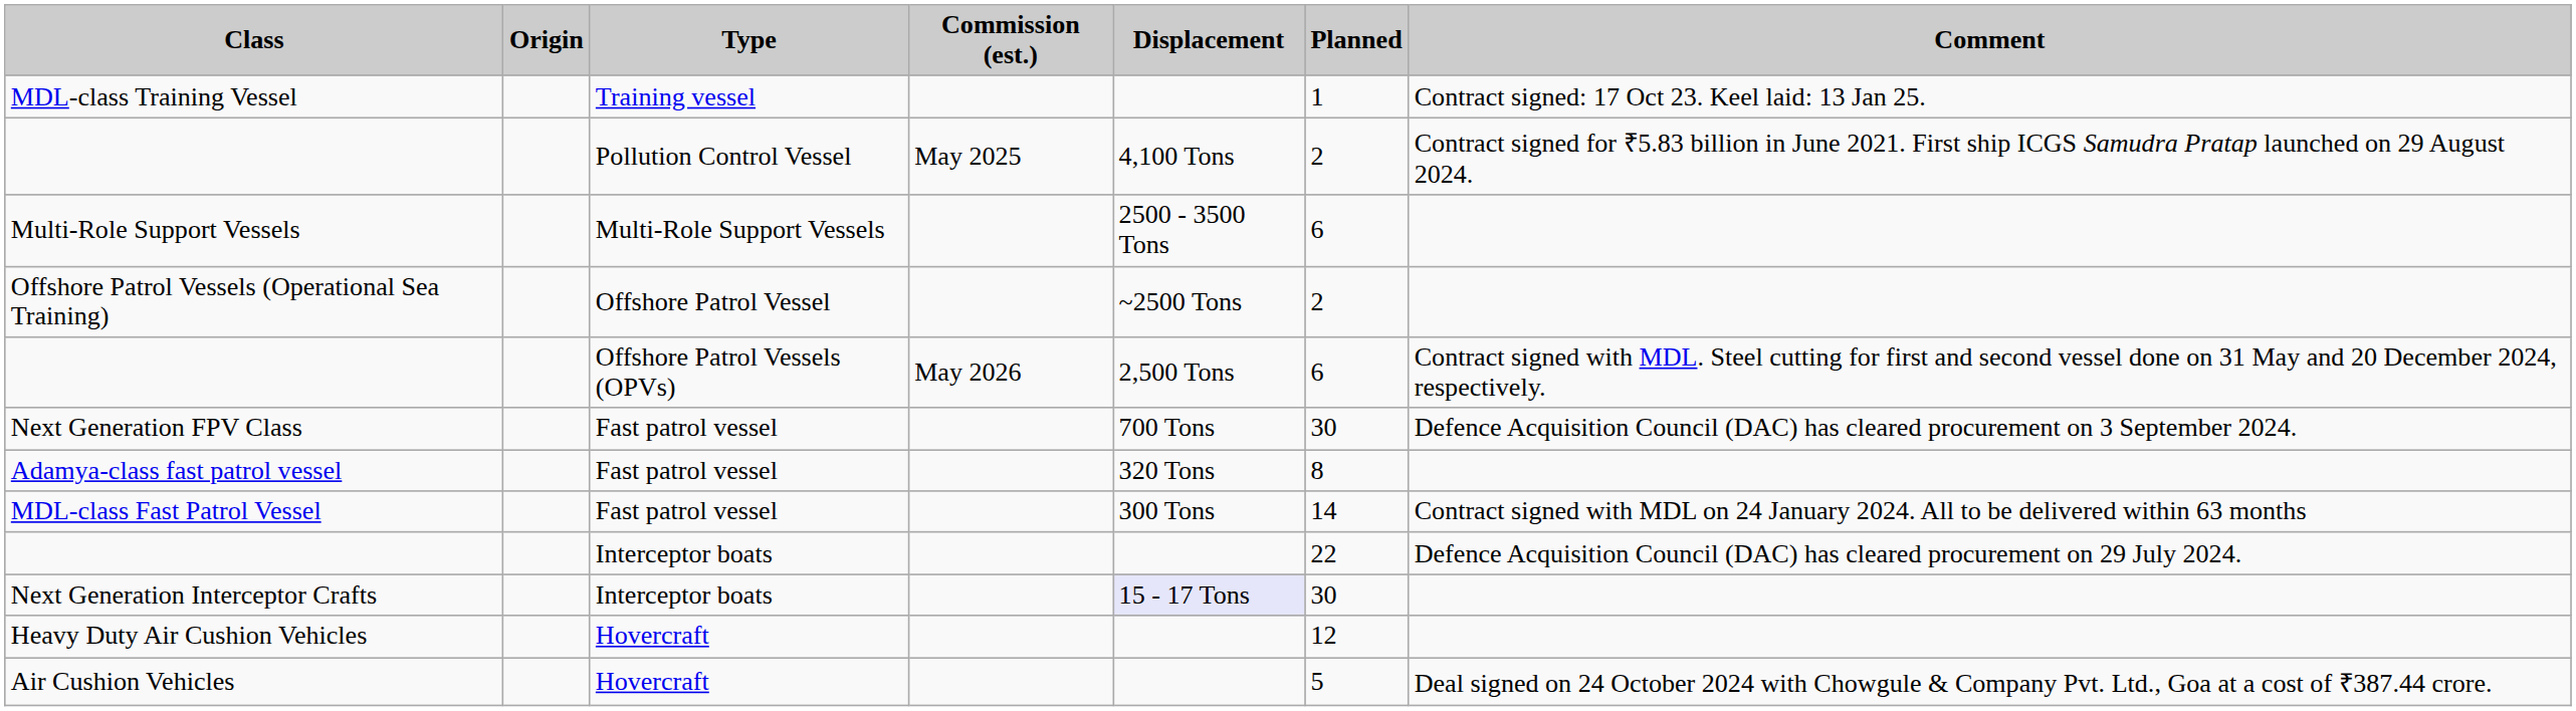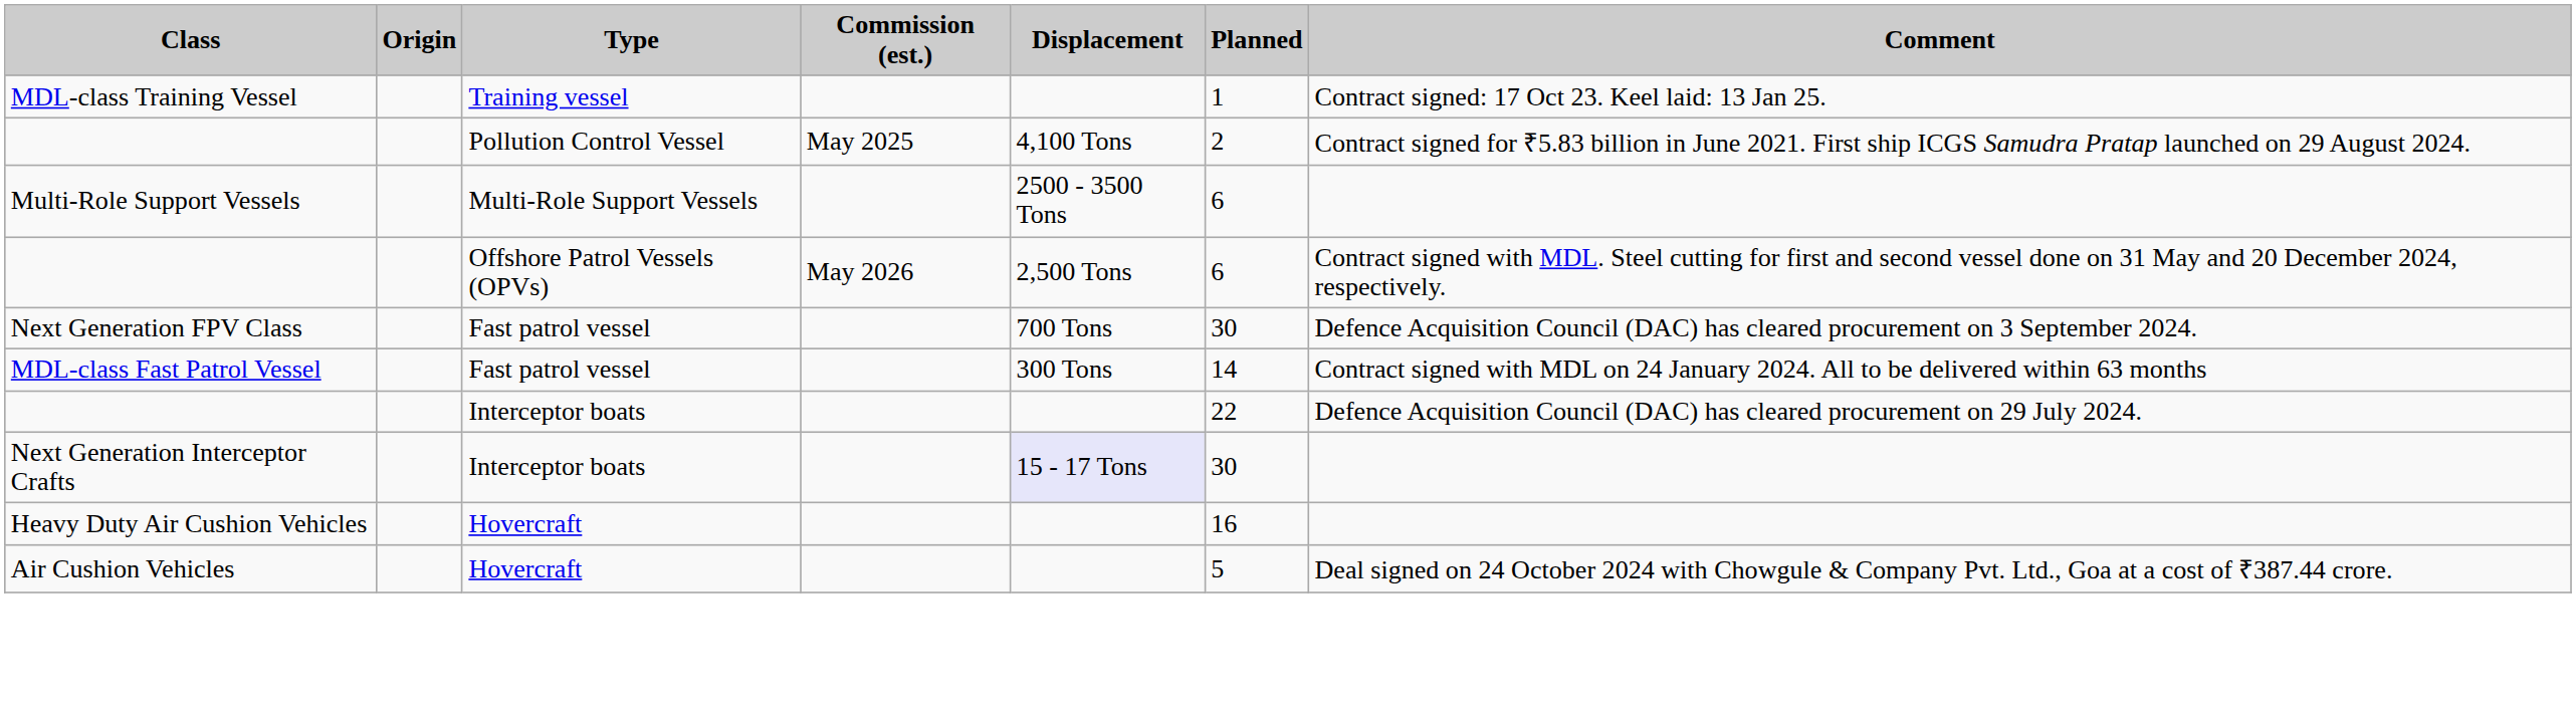- row: Offshore Patrol Vessels (Operational Sea Training) | Offshore Patrol Vessel | ~2500 Tons | 2
- row: Adamya-class fast patrol vessel | Fast patrol vessel | 320 Tons | 8
Heavy Duty Air Cushion Vehicles | Planned: 12 -> 16
